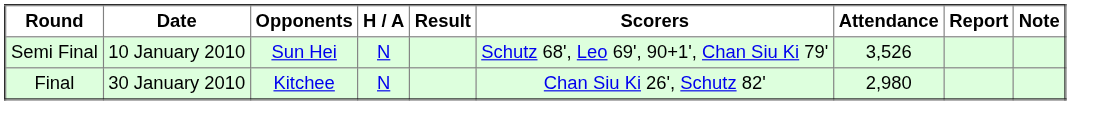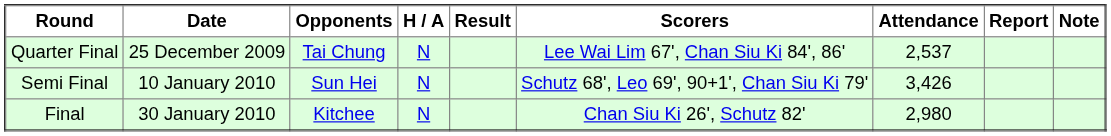+ row: Quarter Final | 25 December 2009 | Tai Chung | N | Lee Wai Lim 67', Chan Siu Ki 84', 86' | 2,537
Semi Final | Attendance: 3,526 -> 3,426
